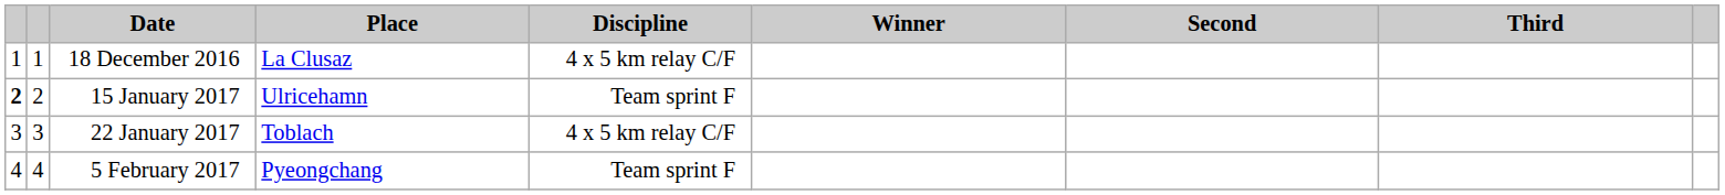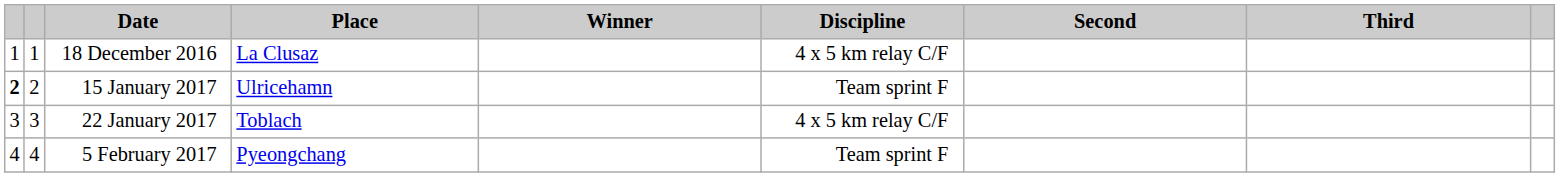columns swapped: Discipline <-> Winner
